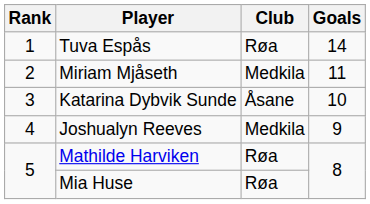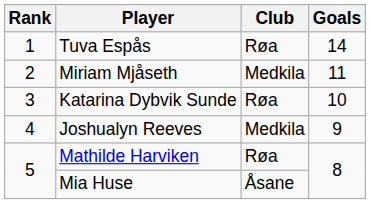Katarina Dybvik Sunde | Club: Åsane -> Røa
Mia Huse | Club: Røa -> Åsane
